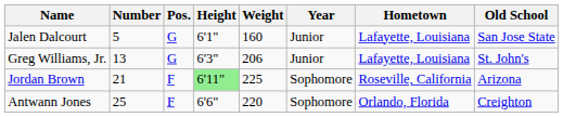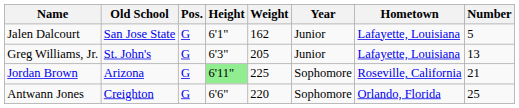columns swapped: Number <-> Old School
Jalen Dalcourt | Weight: 160 -> 162
Greg Williams, Jr. | Weight: 206 -> 205
Jordan Brown | Pos.: F -> G
Antwann Jones | Pos.: F -> G
